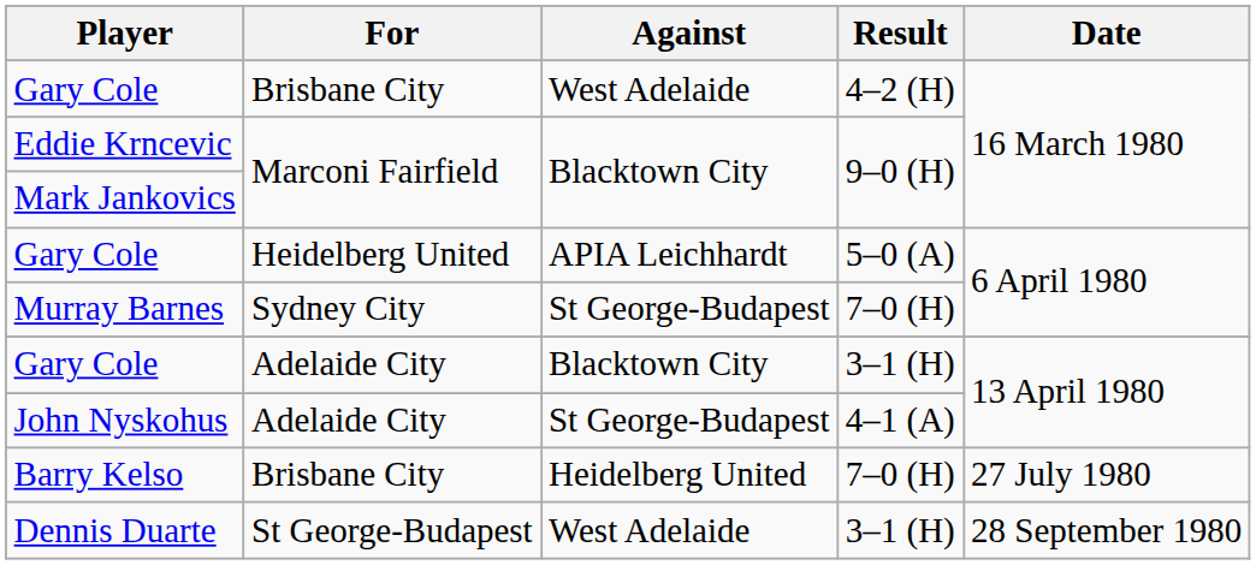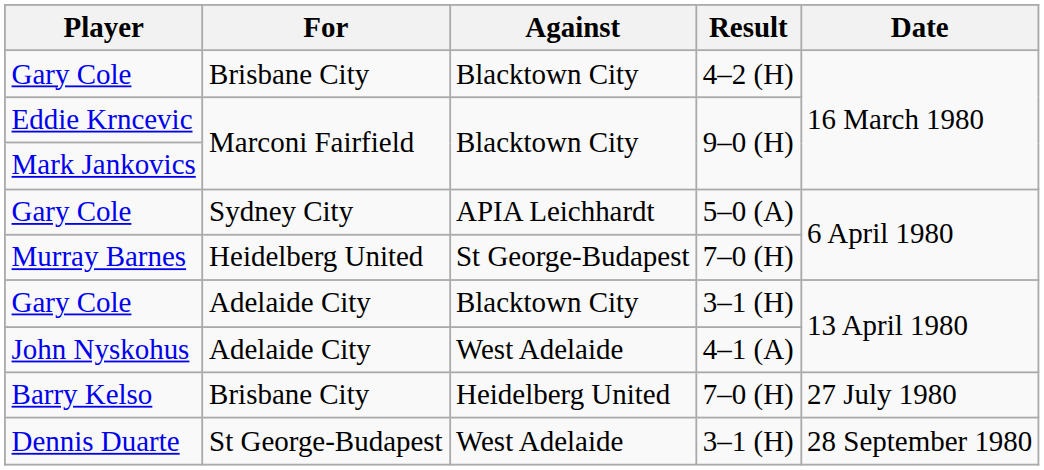Gary Cole / 4–2 (H) | Against: West Adelaide -> Blacktown City
Gary Cole / 5–0 (A) | For: Heidelberg United -> Sydney City
Murray Barnes | For: Sydney City -> Heidelberg United
John Nyskohus | Against: St George-Budapest -> West Adelaide
